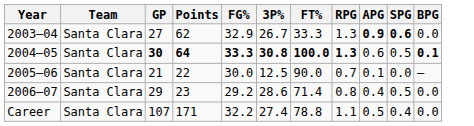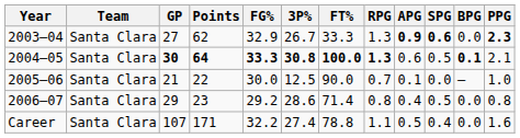+ column: PPG | 2.3 | 2.1 | 1.0 | 0.8 | 1.6
